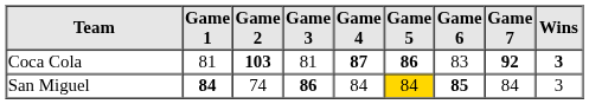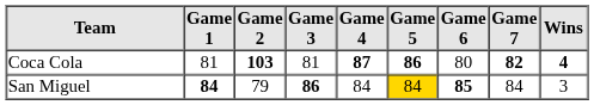Coca Cola | Game 6: 83 -> 80
Coca Cola | Game 7: 92 -> 82
Coca Cola | Wins: 3 -> 4
San Miguel | Game 2: 74 -> 79
